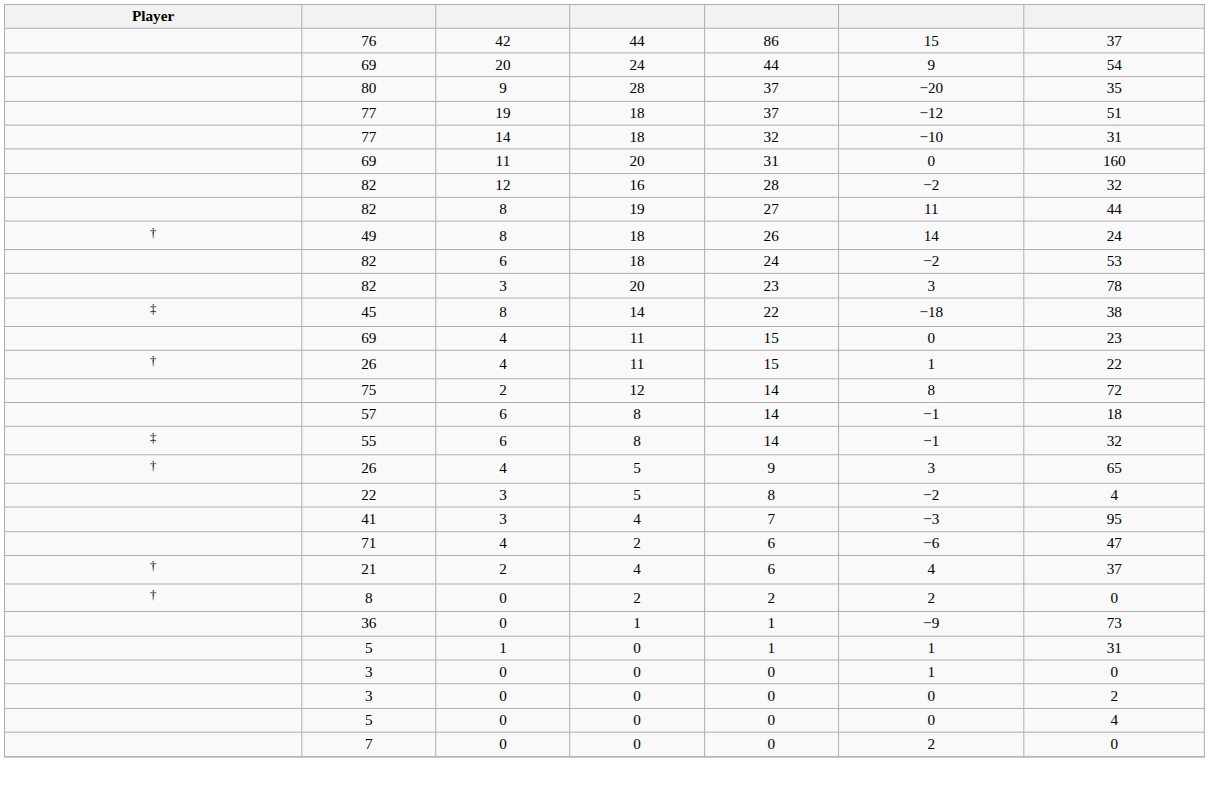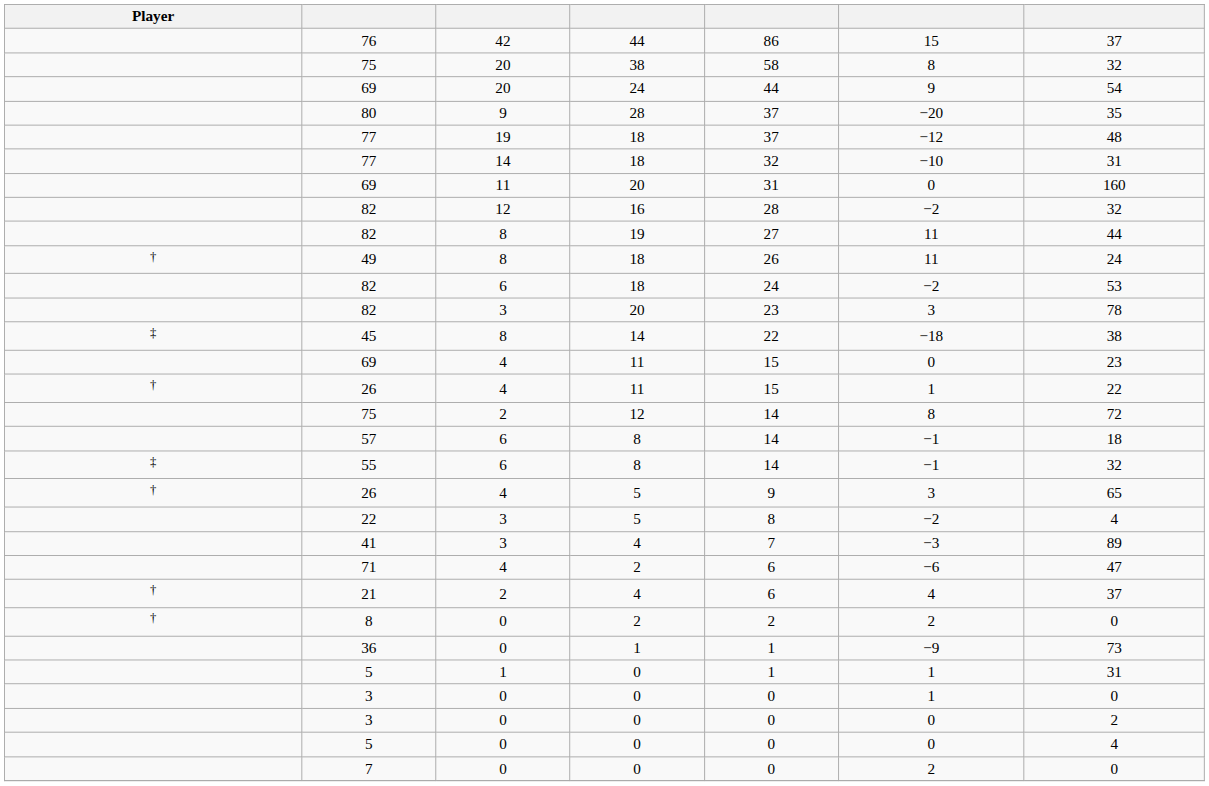+ row: 75 | 20 | 38 | 58 | 8 | 32
77 / 19 | column 7: 51 -> 48
49 | column 6: 14 -> 11
41 | column 7: 95 -> 89
